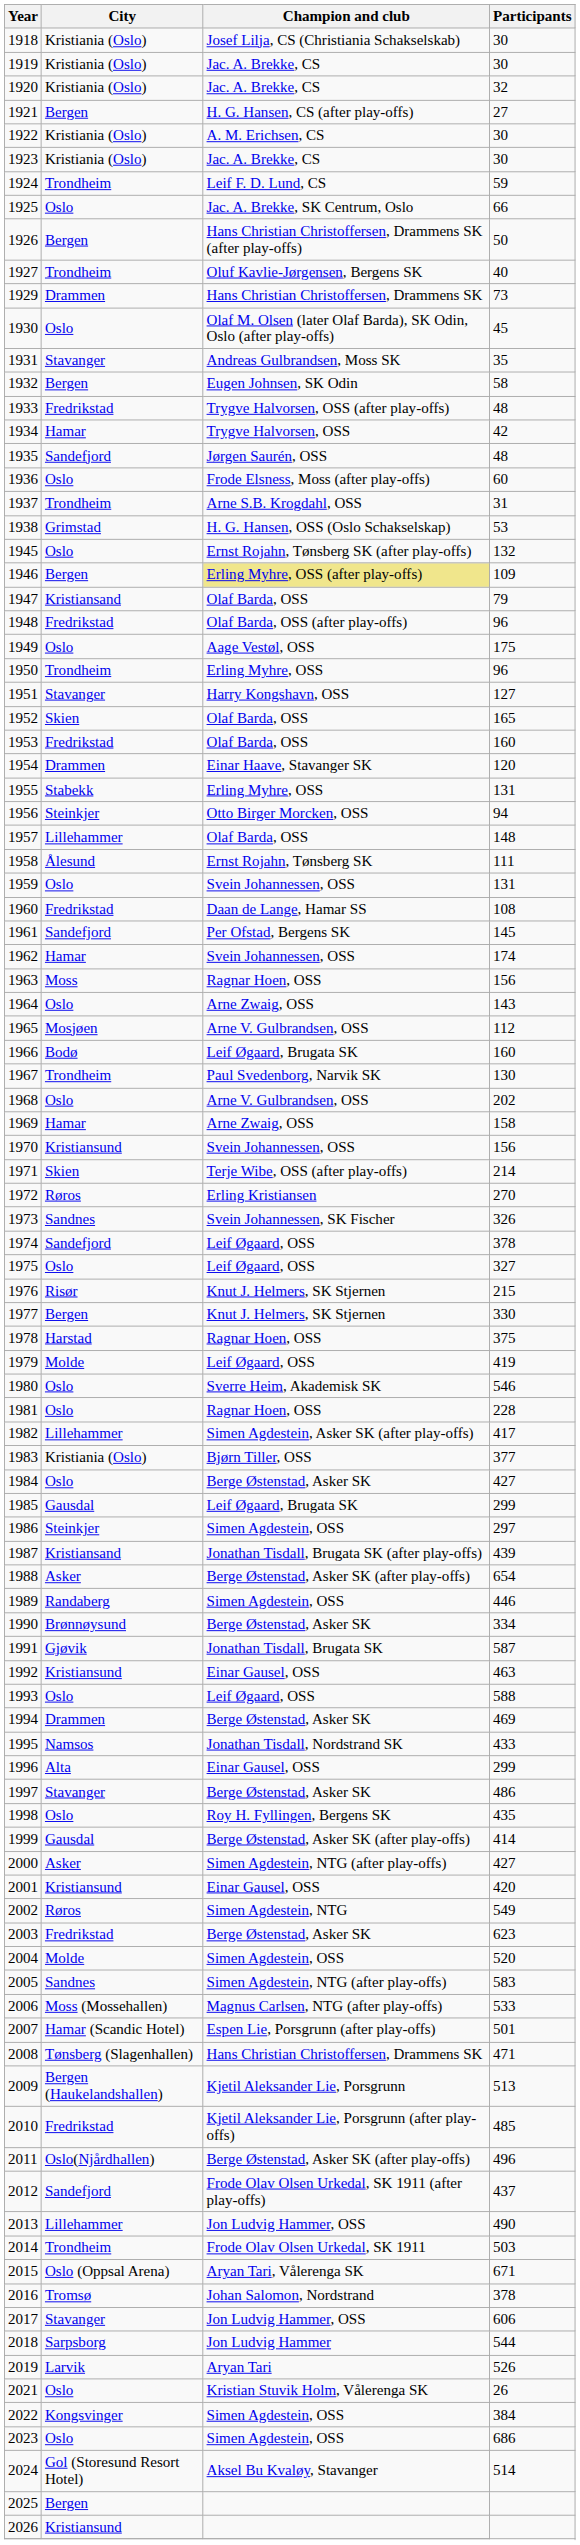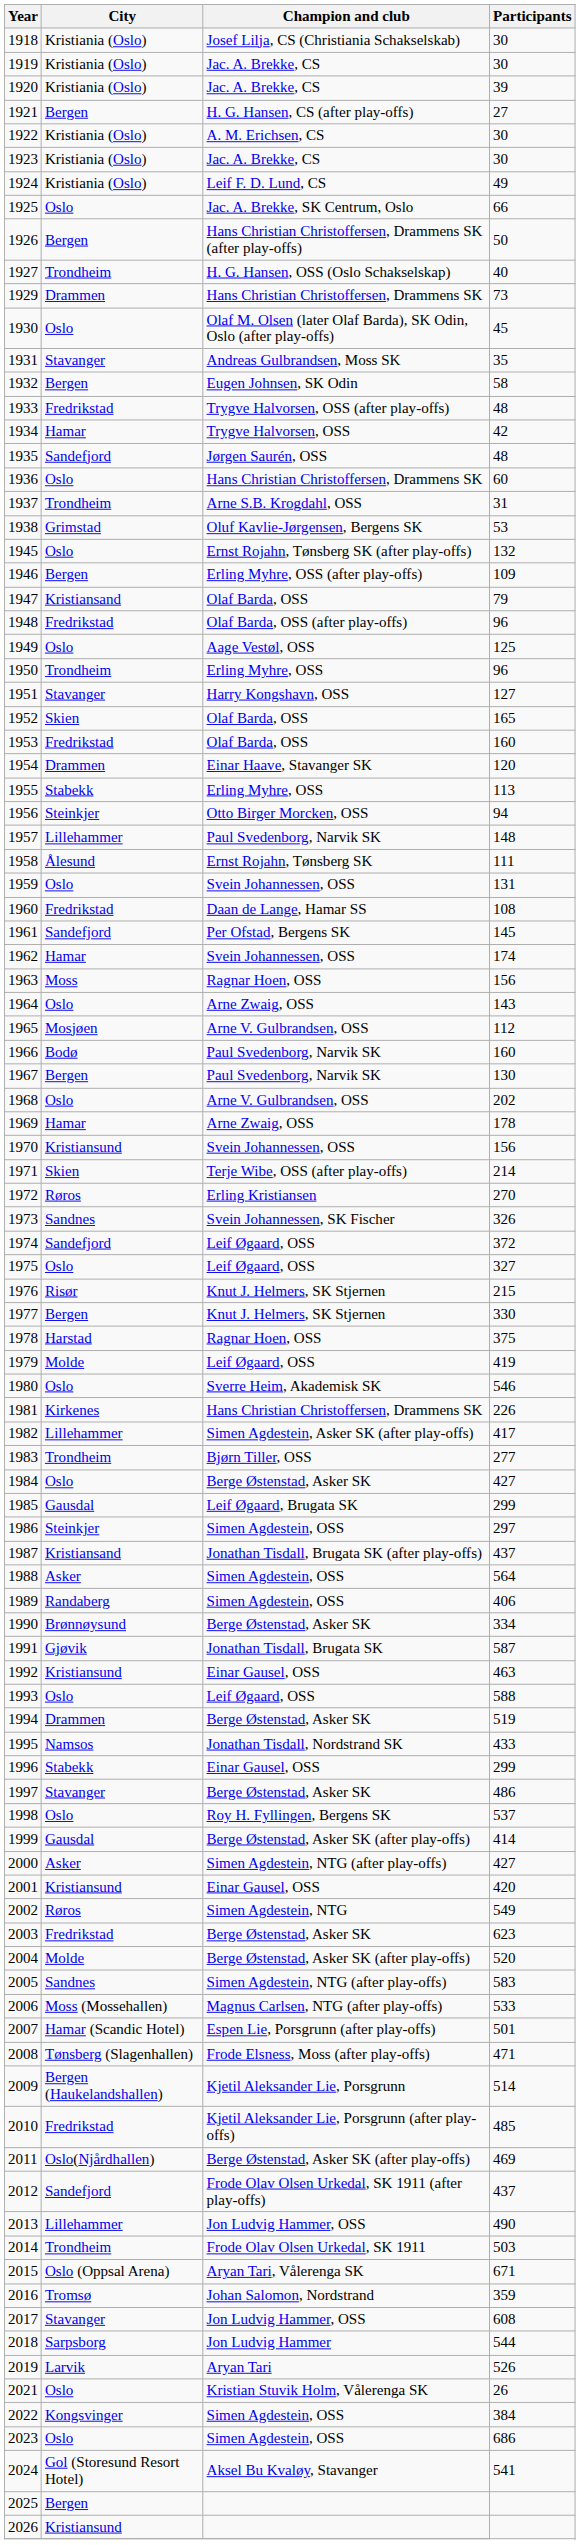1920 | Participants: 32 -> 39
1924 | City: Trondheim -> Kristiania (Oslo)
1924 | Participants: 59 -> 49
1927 | Champion and club: Oluf Kavlie-Jørgensen, Bergens SK -> H. G. Hansen, OSS (Oslo Schakselskap)
1936 | Champion and club: Frode Elsness, Moss (after play-offs) -> Hans Christian Christoffersen, Drammens SK
1938 | Champion and club: H. G. Hansen, OSS (Oslo Schakselskap) -> Oluf Kavlie-Jørgensen, Bergens SK
1946 | Champion and club: khaki background -> no background
1949 | Participants: 175 -> 125
1955 | Participants: 131 -> 113
1957 | Champion and club: Olaf Barda, OSS -> Paul Svedenborg, Narvik SK
1966 | Champion and club: Leif Øgaard, Brugata SK -> Paul Svedenborg, Narvik SK
1967 | City: Trondheim -> Bergen
1969 | Participants: 158 -> 178
1974 | Participants: 378 -> 372
1981 | City: Oslo -> Kirkenes
1981 | Champion and club: Ragnar Hoen, OSS -> Hans Christian Christoffersen, Drammens SK
1981 | Participants: 228 -> 226
1983 | City: Kristiania (Oslo) -> Trondheim
1983 | Participants: 377 -> 277
1987 | Participants: 439 -> 437
1988 | Champion and club: Berge Østenstad, Asker SK (after play-offs) -> Simen Agdestein, OSS
1988 | Participants: 654 -> 564
1989 | Participants: 446 -> 406
1994 | Participants: 469 -> 519
1996 | City: Alta -> Stabekk
1998 | Participants: 435 -> 537
2004 | Champion and club: Simen Agdestein, OSS -> Berge Østenstad, Asker SK (after play-offs)
2008 | Champion and club: Hans Christian Christoffersen, Drammens SK -> Frode Elsness, Moss (after play-offs)
2009 | Participants: 513 -> 514
2011 | Participants: 496 -> 469
2016 | Participants: 378 -> 359
2017 | Participants: 606 -> 608
2024 | Participants: 514 -> 541
